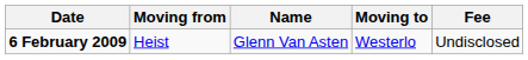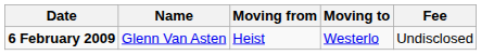columns swapped: Name <-> Moving from
